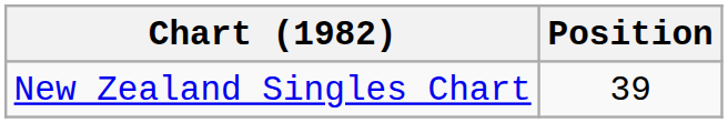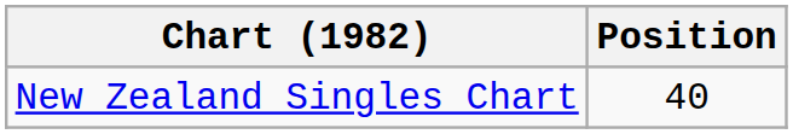New Zealand Singles Chart | Position: 39 -> 40
